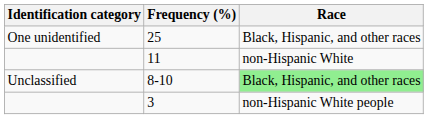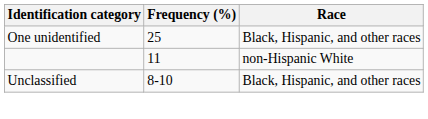8-10 | Race: lightgreen background -> no background
- row: 3 | non-Hispanic White people
